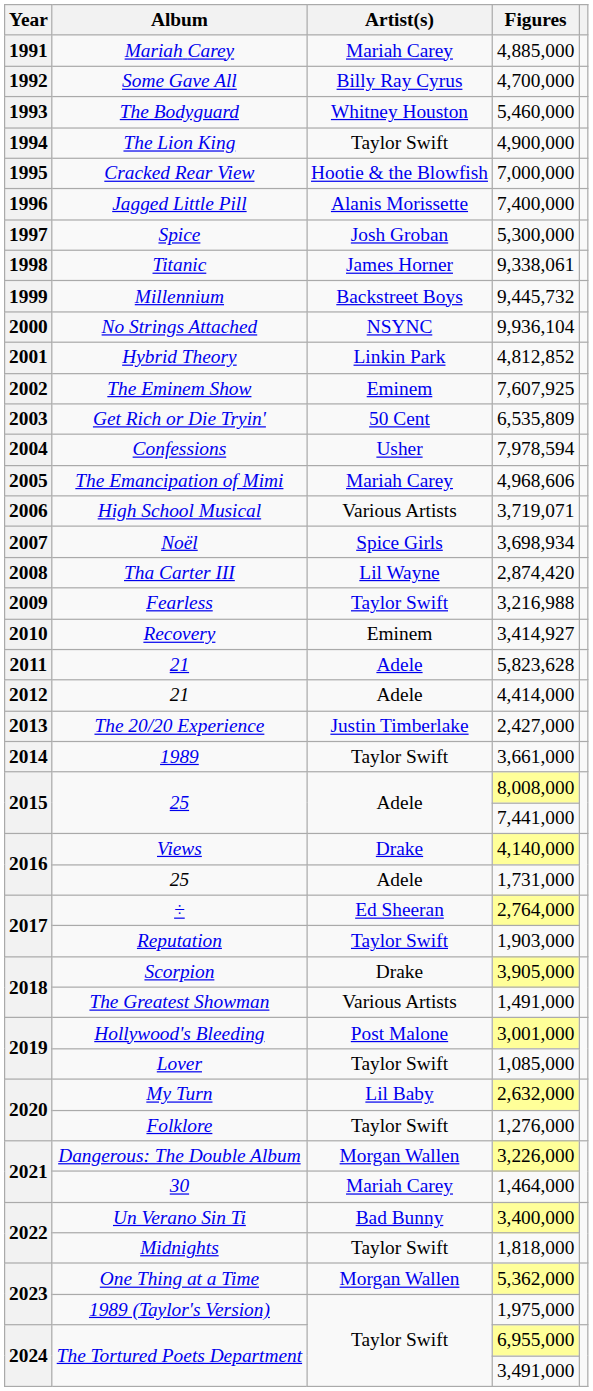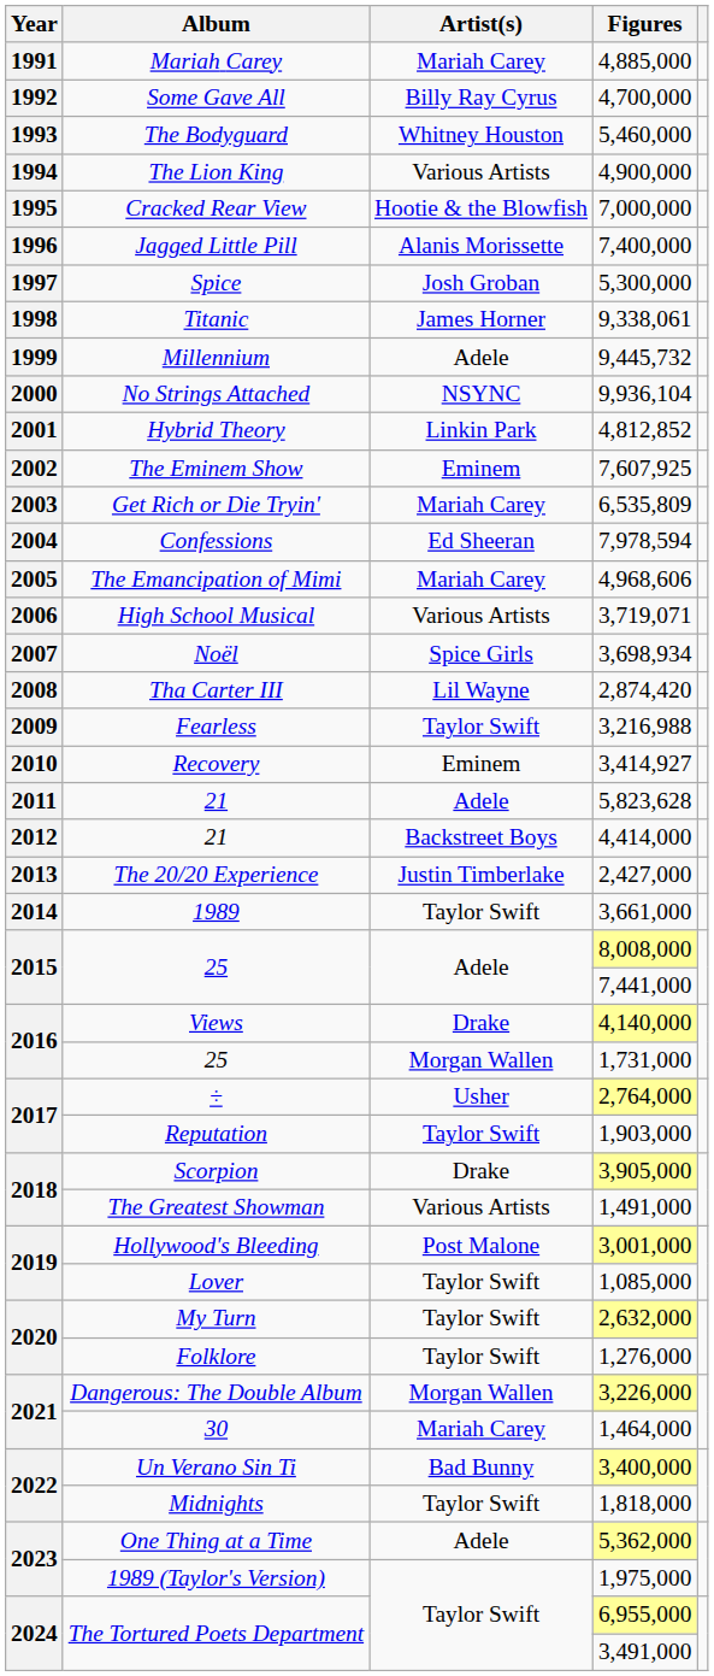The Lion King | Artist(s): Taylor Swift -> Various Artists
Millennium | Artist(s): Backstreet Boys -> Adele
Get Rich or Die Tryin' | Artist(s): 50 Cent -> Mariah Carey
Confessions | Artist(s): Usher -> Ed Sheeran
21 / 4,414,000 | Artist(s): Adele -> Backstreet Boys
25 / 1,731,000 | Artist(s): Adele -> Morgan Wallen
÷ | Artist(s): Ed Sheeran -> Usher
My Turn | Artist(s): Lil Baby -> Taylor Swift
One Thing at a Time | Artist(s): Morgan Wallen -> Adele
